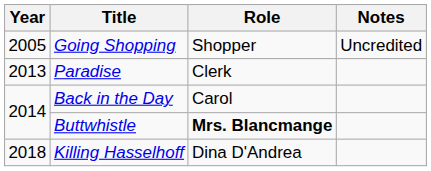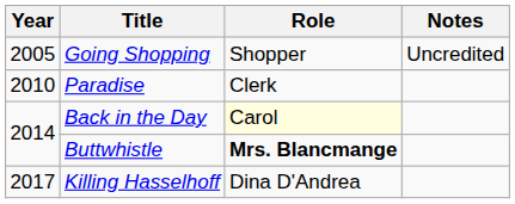Paradise | Year: 2013 -> 2010
Back in the Day | Role: no background -> lightyellow background
Killing Hasselhoff | Year: 2018 -> 2017
